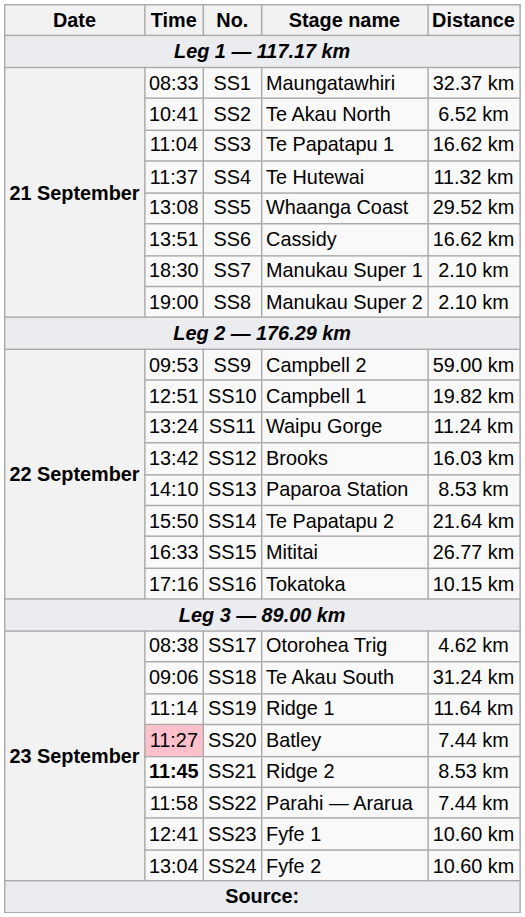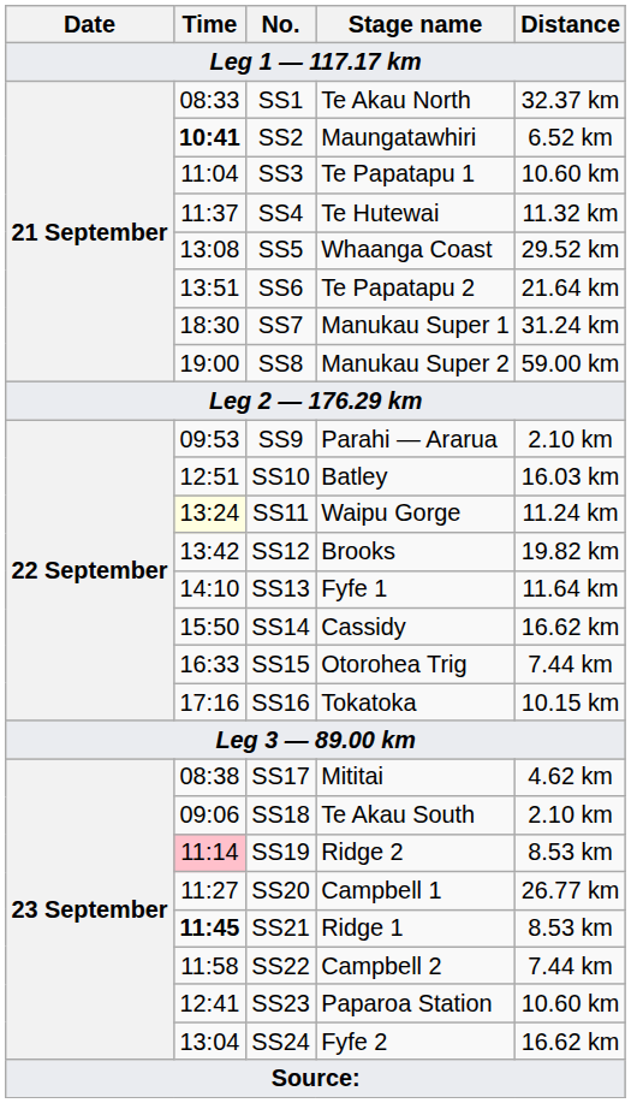SS1 | Stage name: Maungatawhiri -> Te Akau North
SS2 | Time: normal -> bold
SS2 | Stage name: Te Akau North -> Maungatawhiri
SS3 | Distance: 16.62 km -> 10.60 km
SS6 | Stage name: Cassidy -> Te Papatapu 2
SS6 | Distance: 16.62 km -> 21.64 km
SS7 | Distance: 2.10 km -> 31.24 km
SS8 | Distance: 2.10 km -> 59.00 km
SS9 | Stage name: Campbell 2 -> Parahi — Ararua
SS9 | Distance: 59.00 km -> 2.10 km
SS10 | Stage name: Campbell 1 -> Batley
SS10 | Distance: 19.82 km -> 16.03 km
SS11 | Time: no background -> lightyellow background
SS12 | Distance: 16.03 km -> 19.82 km
SS13 | Stage name: Paparoa Station -> Fyfe 1
SS13 | Distance: 8.53 km -> 11.64 km
SS14 | Stage name: Te Papatapu 2 -> Cassidy
SS14 | Distance: 21.64 km -> 16.62 km
SS15 | Stage name: Mititai -> Otorohea Trig
SS15 | Distance: 26.77 km -> 7.44 km
SS17 | Stage name: Otorohea Trig -> Mititai
SS18 | Distance: 31.24 km -> 2.10 km
SS19 | Time: no background -> pink background
SS19 | Stage name: Ridge 1 -> Ridge 2
SS19 | Distance: 11.64 km -> 8.53 km
SS20 | Time: pink background -> no background
SS20 | Stage name: Batley -> Campbell 1
SS20 | Distance: 7.44 km -> 26.77 km
SS21 | Stage name: Ridge 2 -> Ridge 1
SS22 | Stage name: Parahi — Ararua -> Campbell 2
SS23 | Stage name: Fyfe 1 -> Paparoa Station
SS24 | Distance: 10.60 km -> 16.62 km
